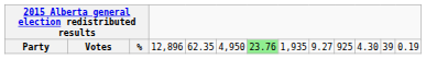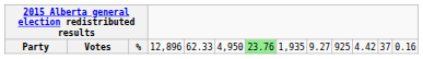Party | column 6: 62.35 -> 62.33
Party | column 12: 4.30 -> 4.42
Party | column 13: 39 -> 37
Party | column 14: 0.19 -> 0.16
